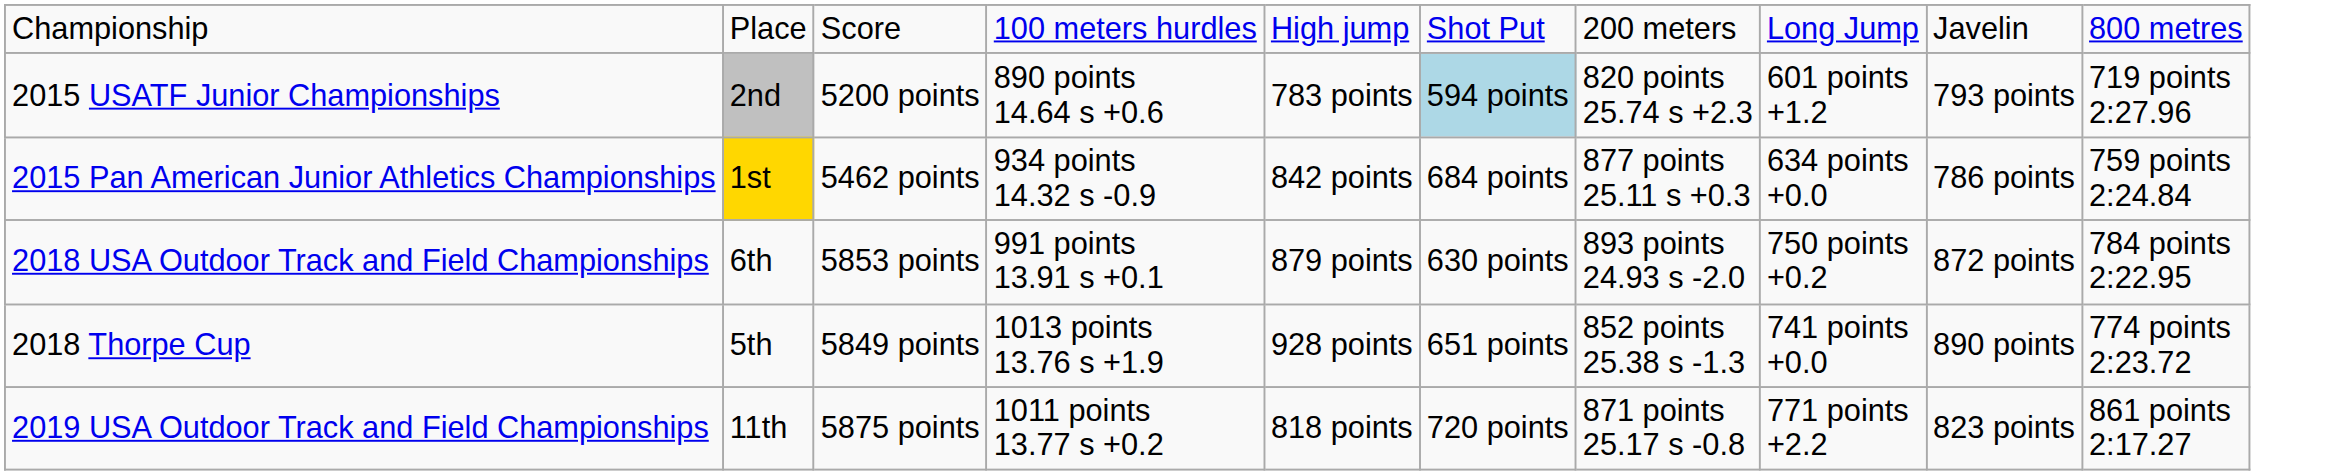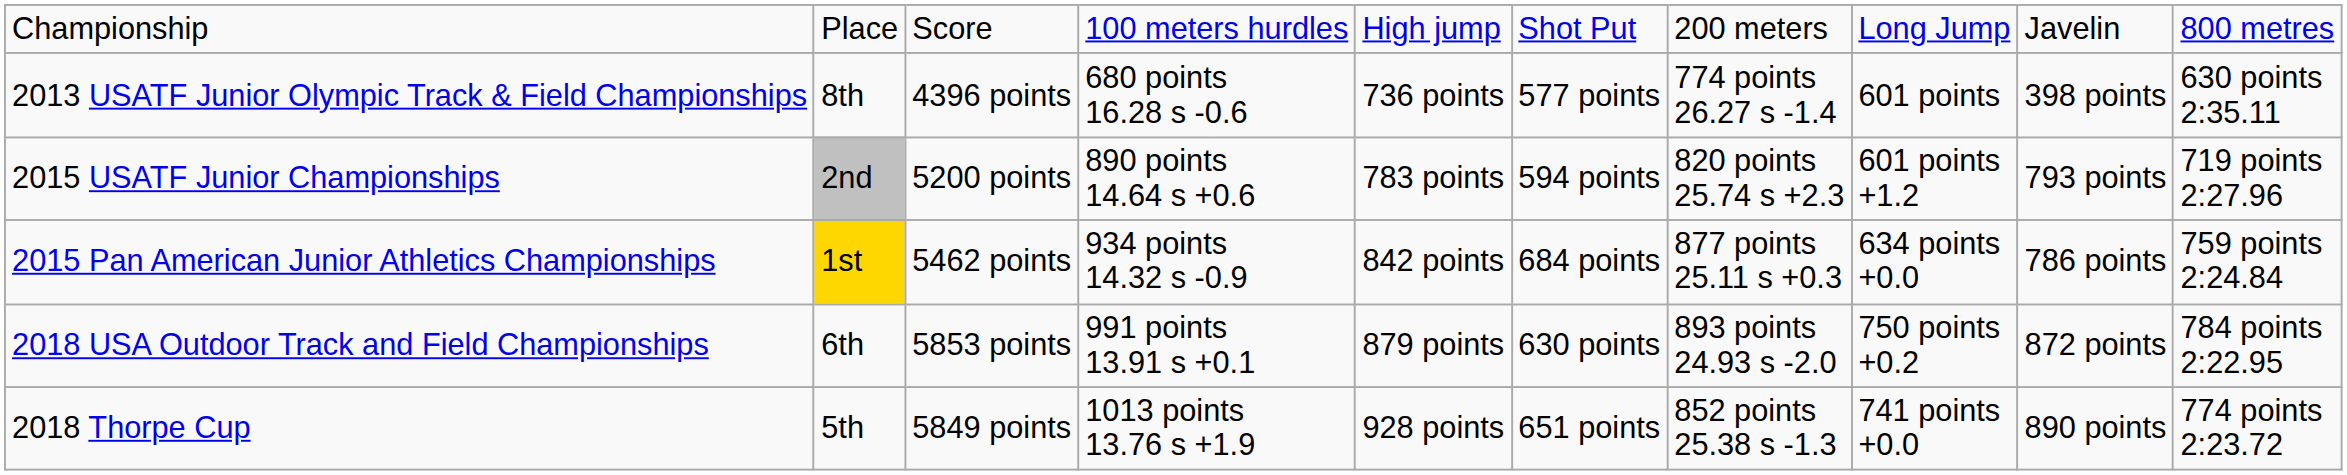+ row: 2013 USATF Junior Olympic Track & Field Championships | 8th | 4396 points | 680 points 16.28 s -0.6 | 736 points | 577 points | 774 points 26.27 s -1.4 | 601 points | 398 points | 630 points 2:35.11
2015 USATF Junior Championships | column 6: lightblue background -> no background
- row: 2019 USA Outdoor Track and Field Championships | 11th | 5875 points | 1011 points 13.77 s +0.2 | 818 points | 720 points | 871 points 25.17 s -0.8 | 771 points +2.2 | 823 points | 861 points 2:17.27
